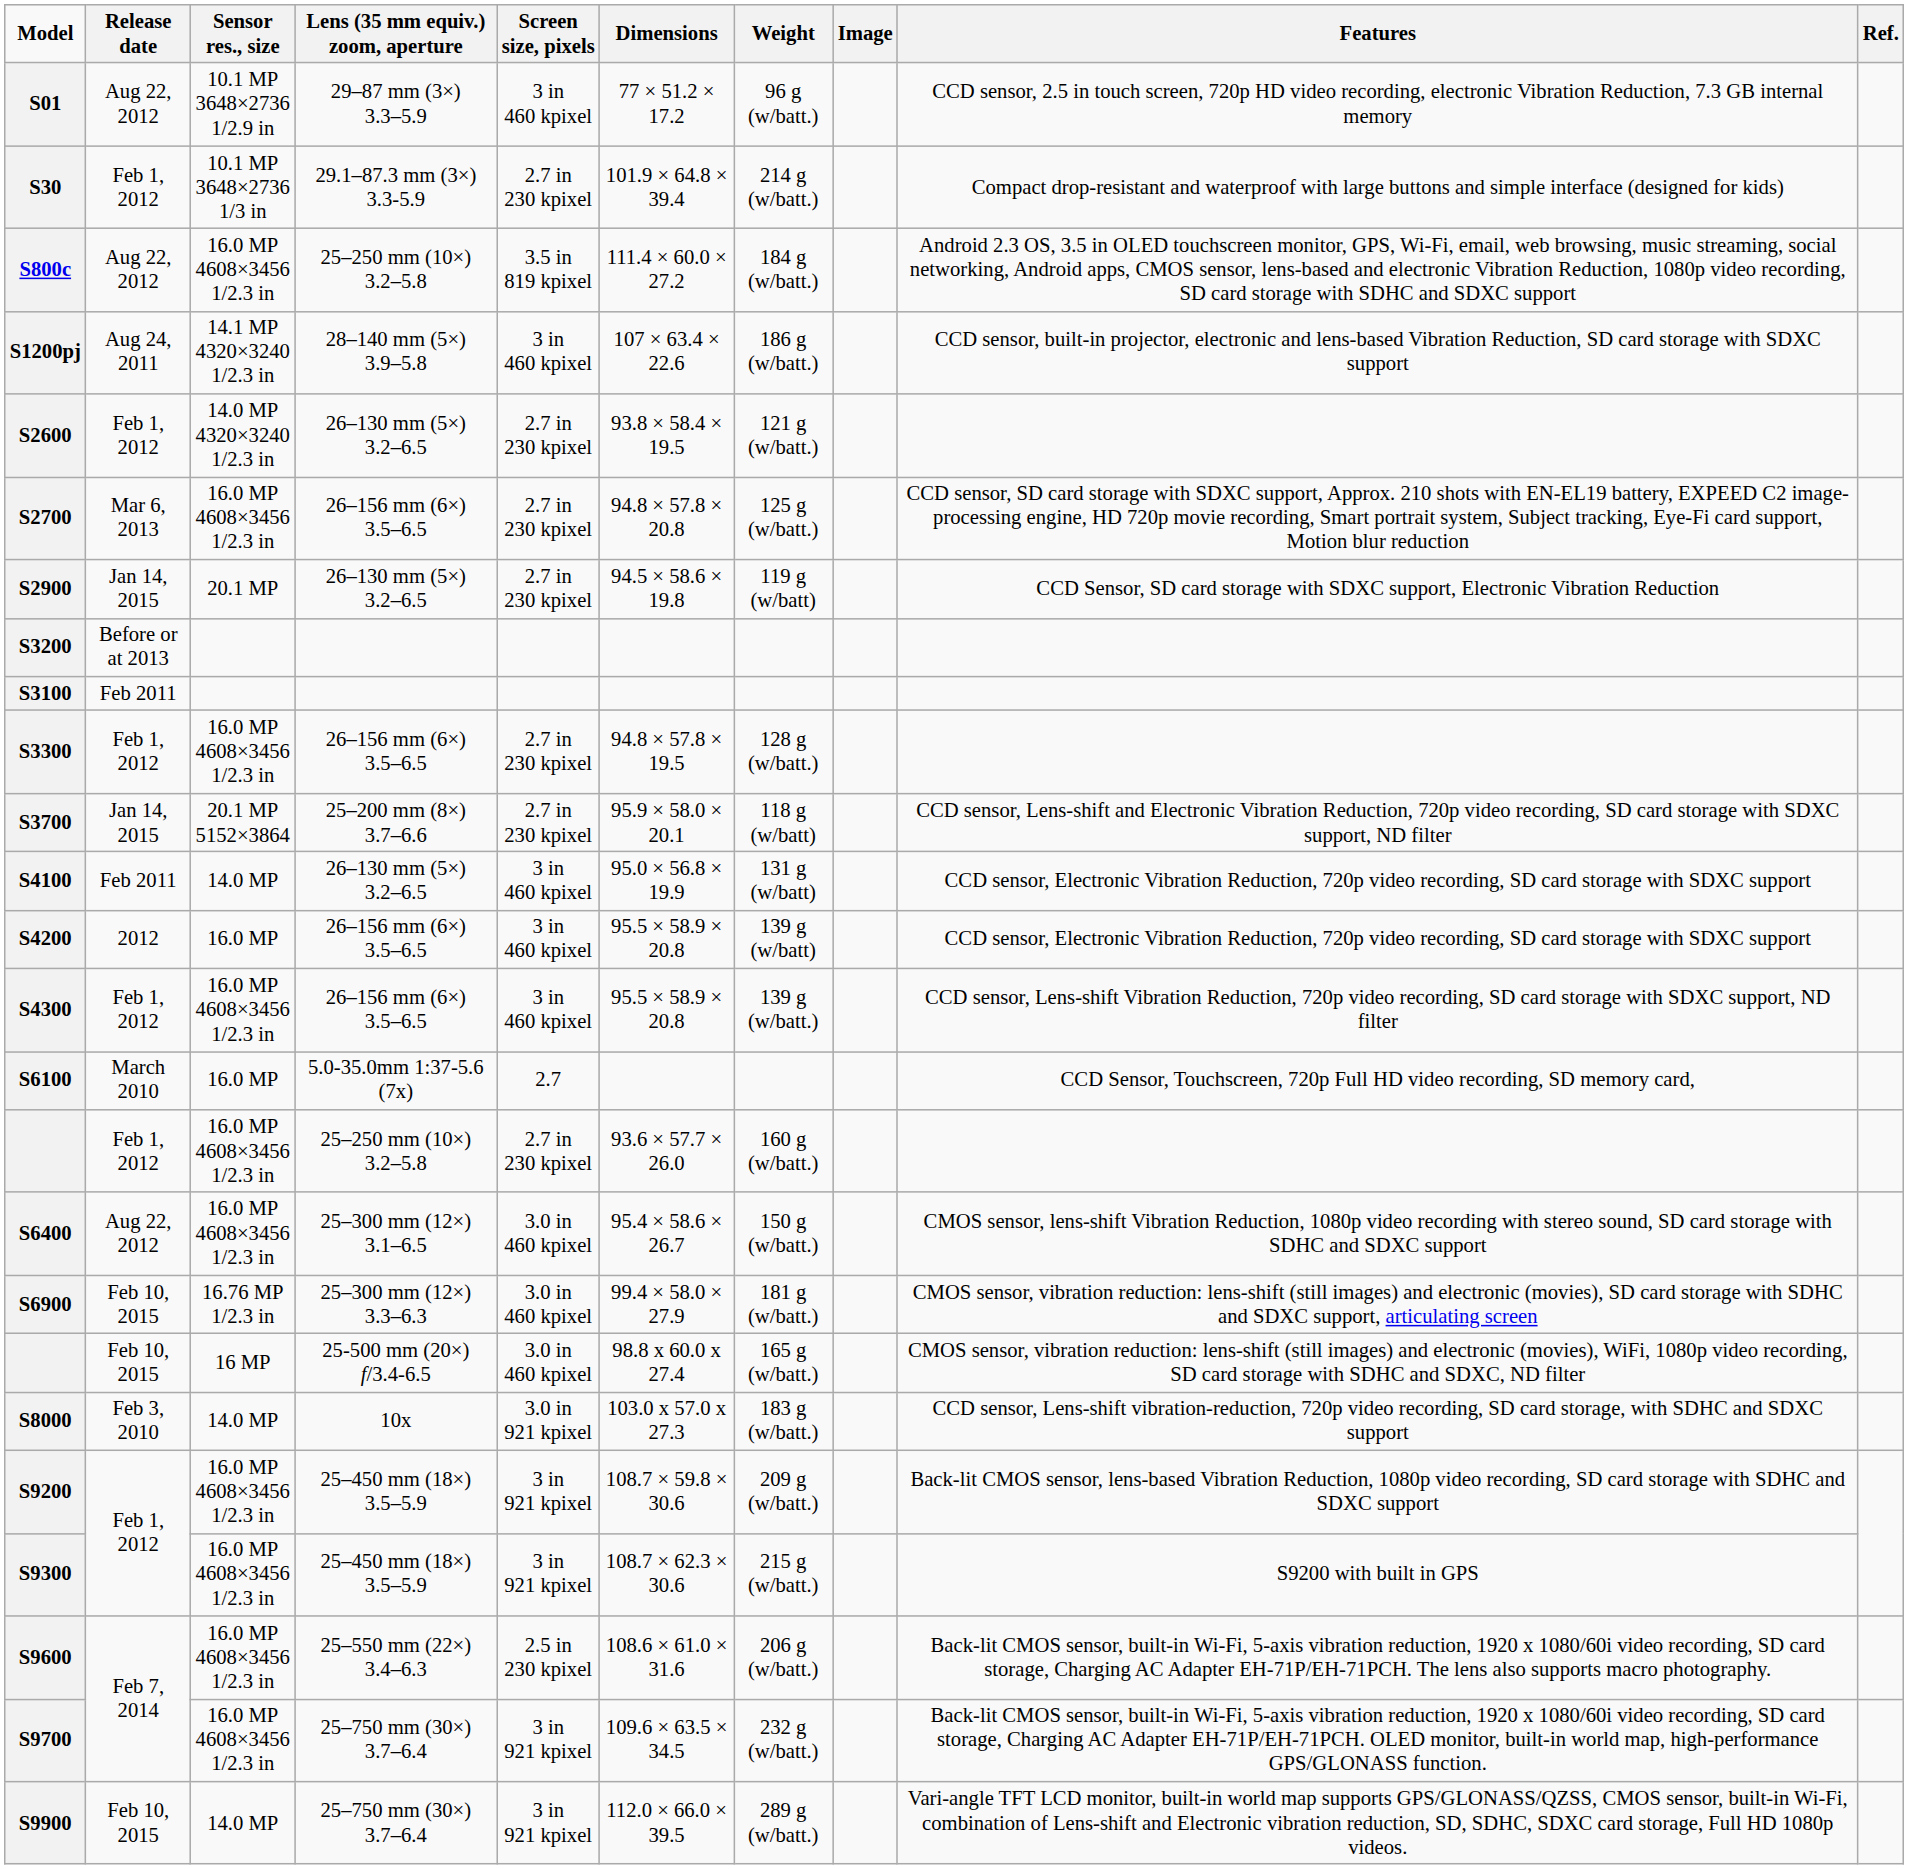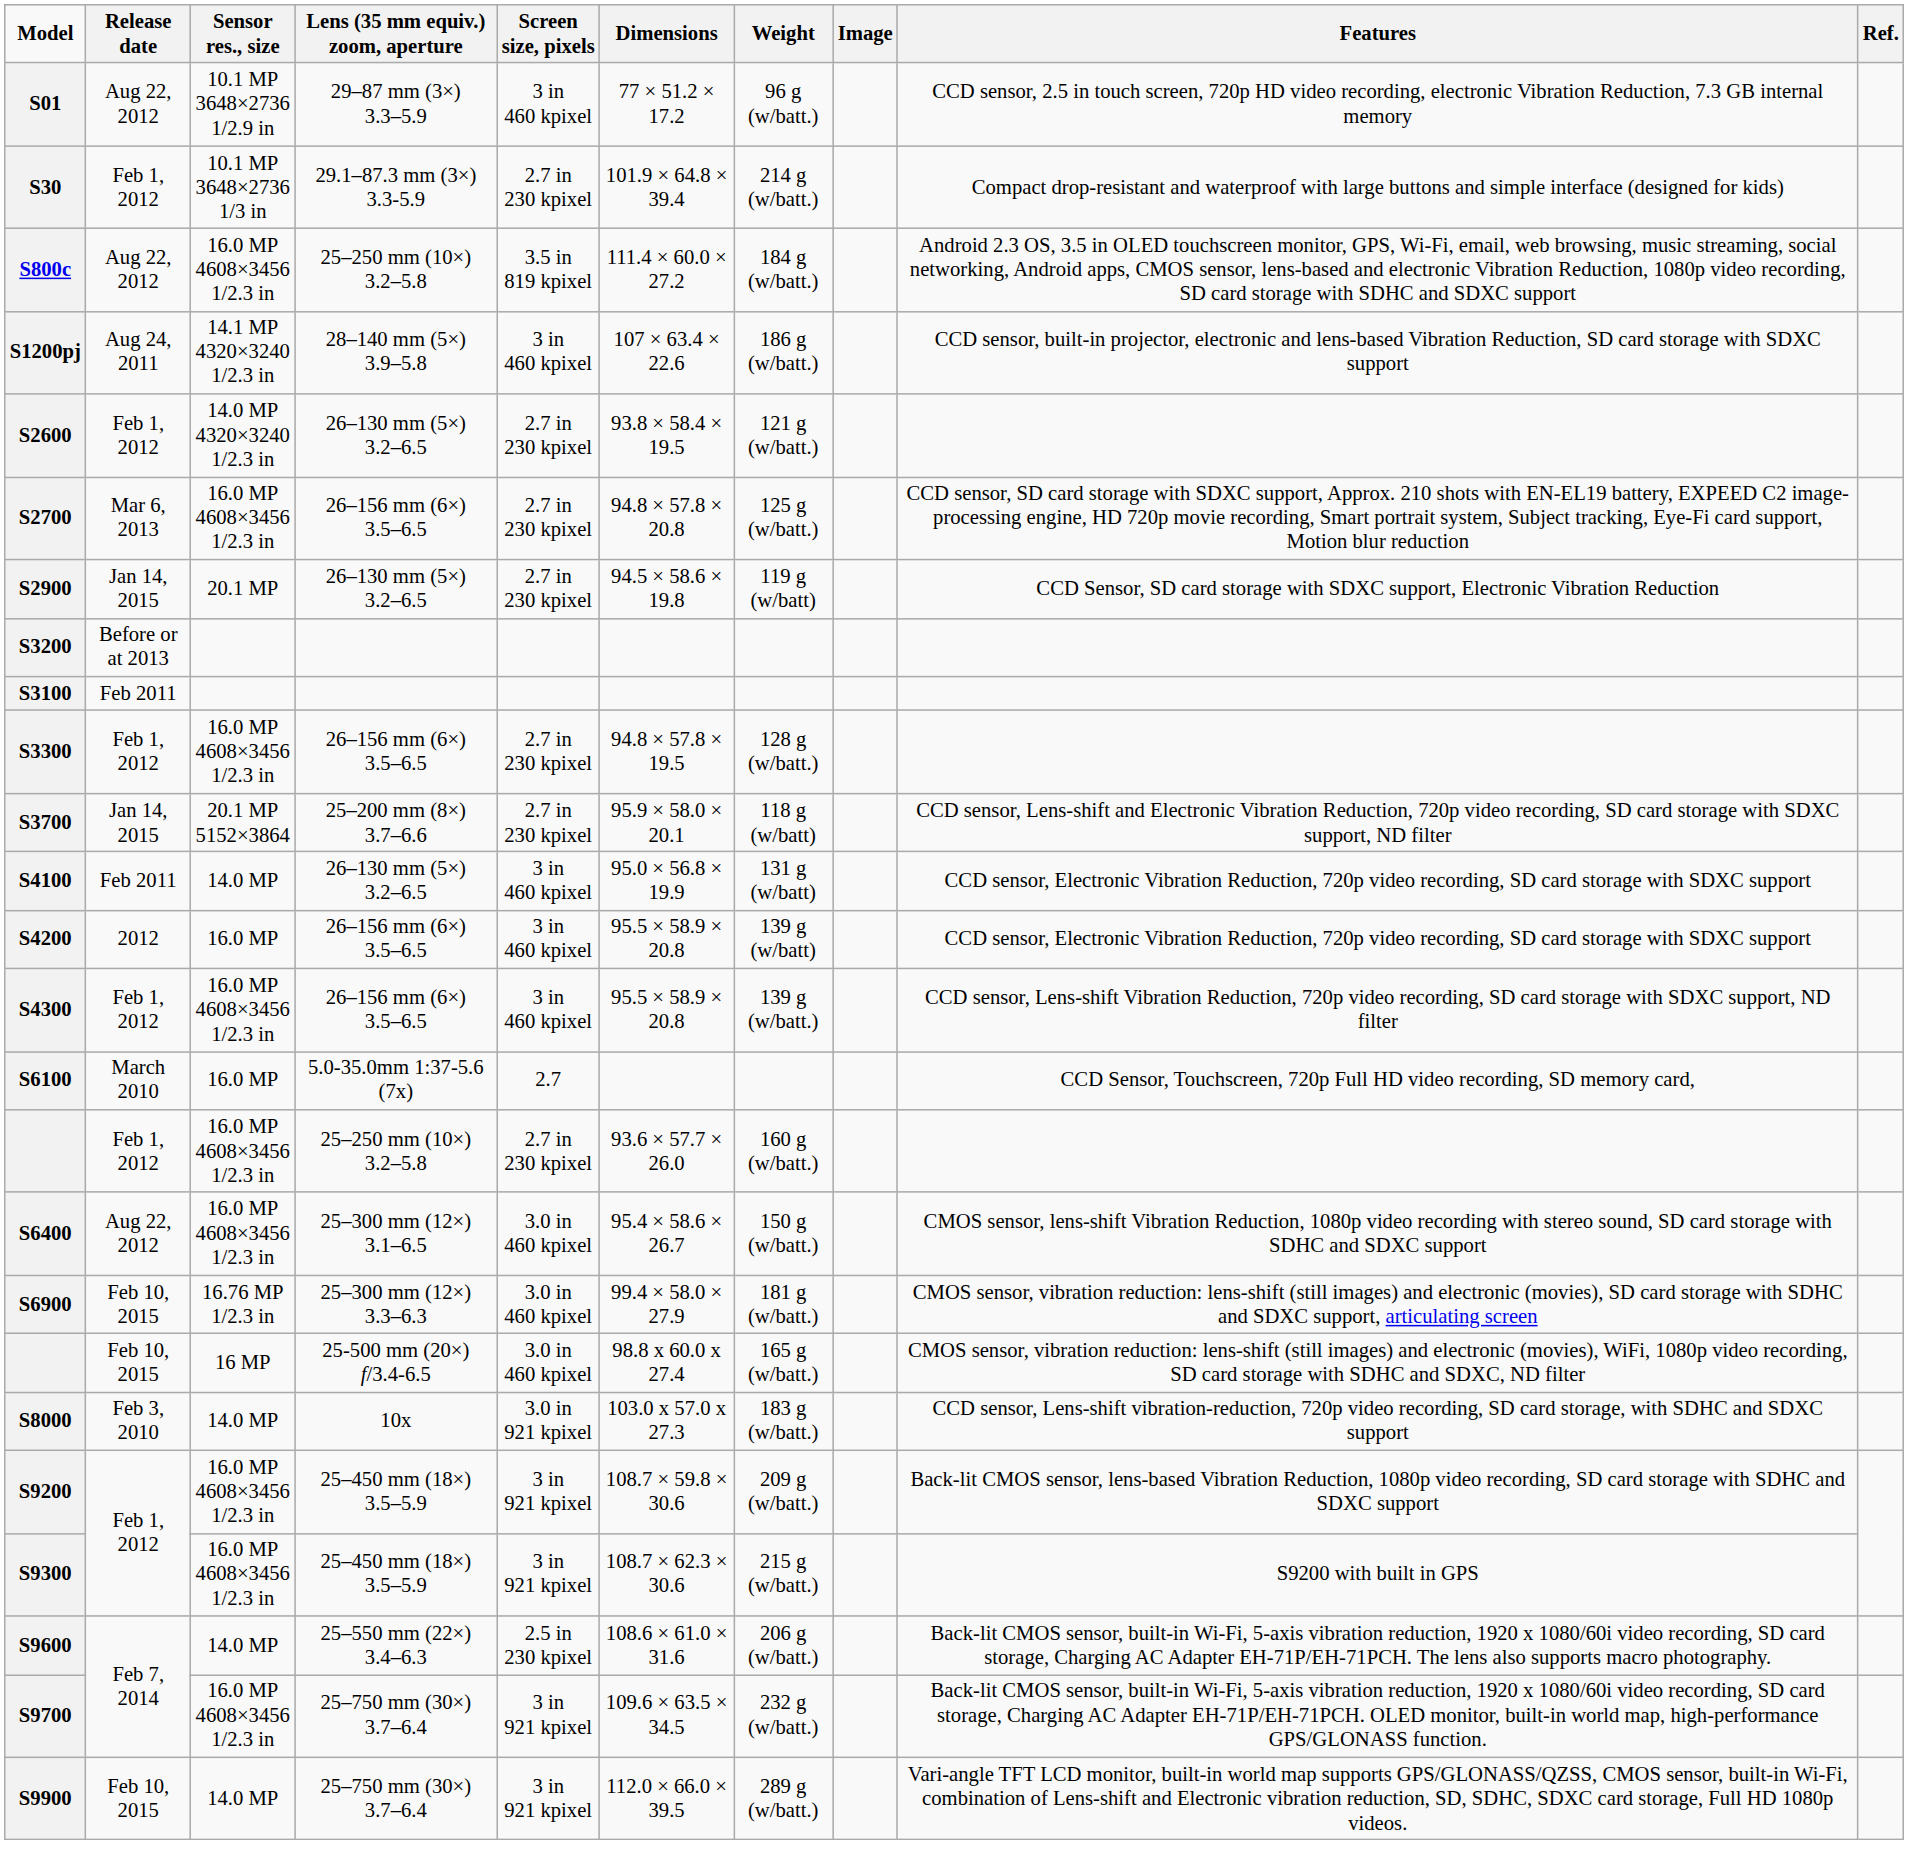S9600 | Sensor res., size: 16.0 MP 4608×3456 1/2.3 in -> 14.0 MP
